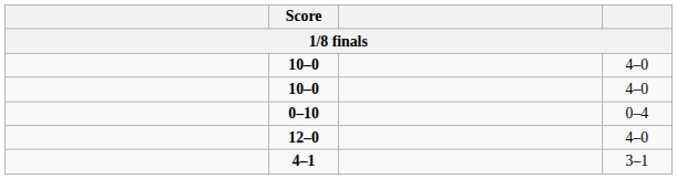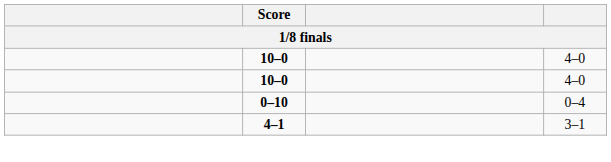- row: 12–0 | 4–0
